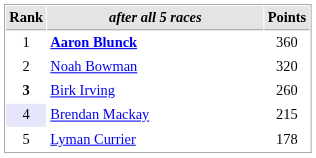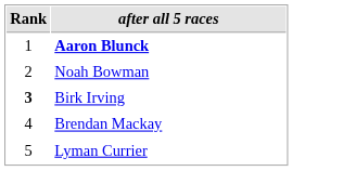- column: Points | 360 | 320 | 260 | 215 | 178
Brendan Mackay | Rank: lavender background -> no background
